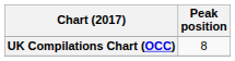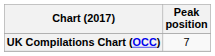UK Compilations Chart (OCC) | Peak position: 8 -> 7
